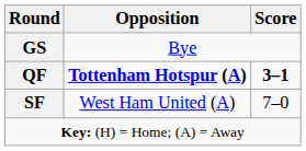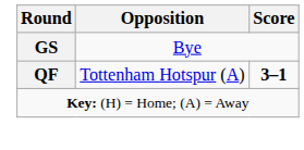QF | Opposition: bold -> normal
- row: SF | West Ham United (A) | 7–0
